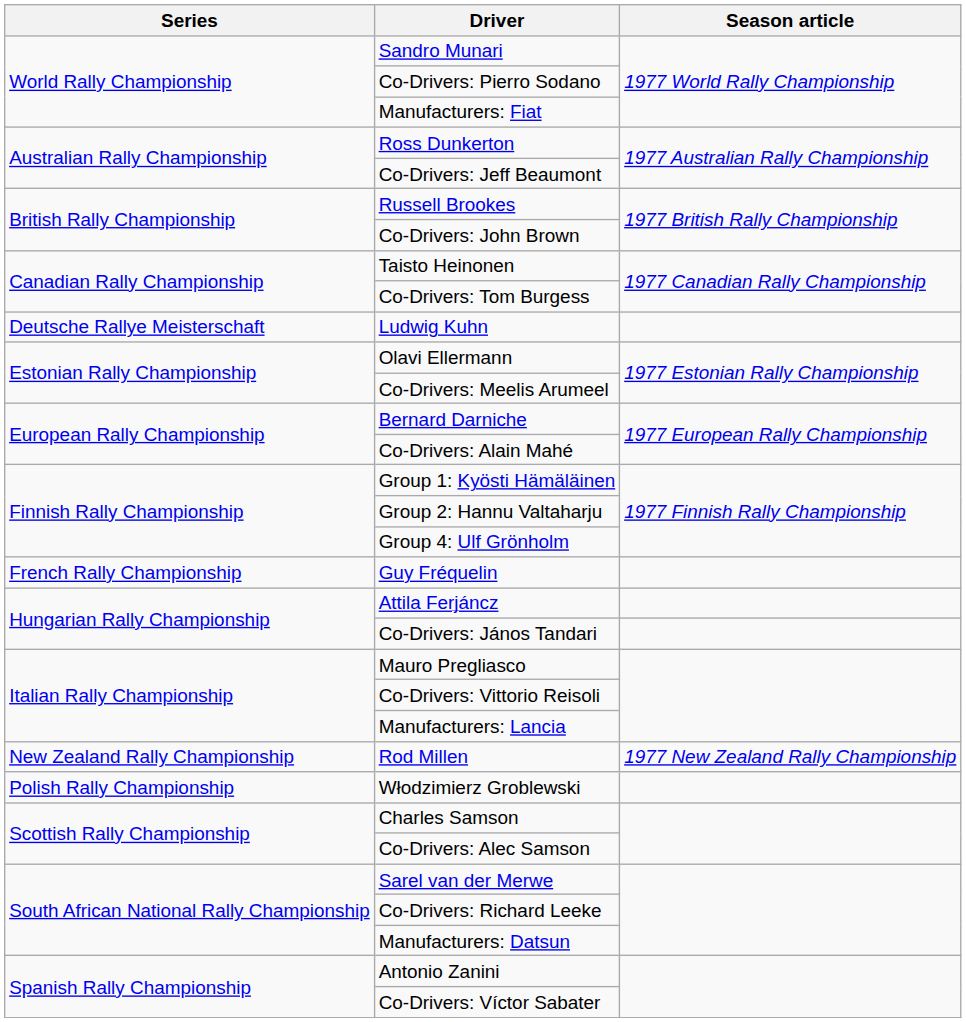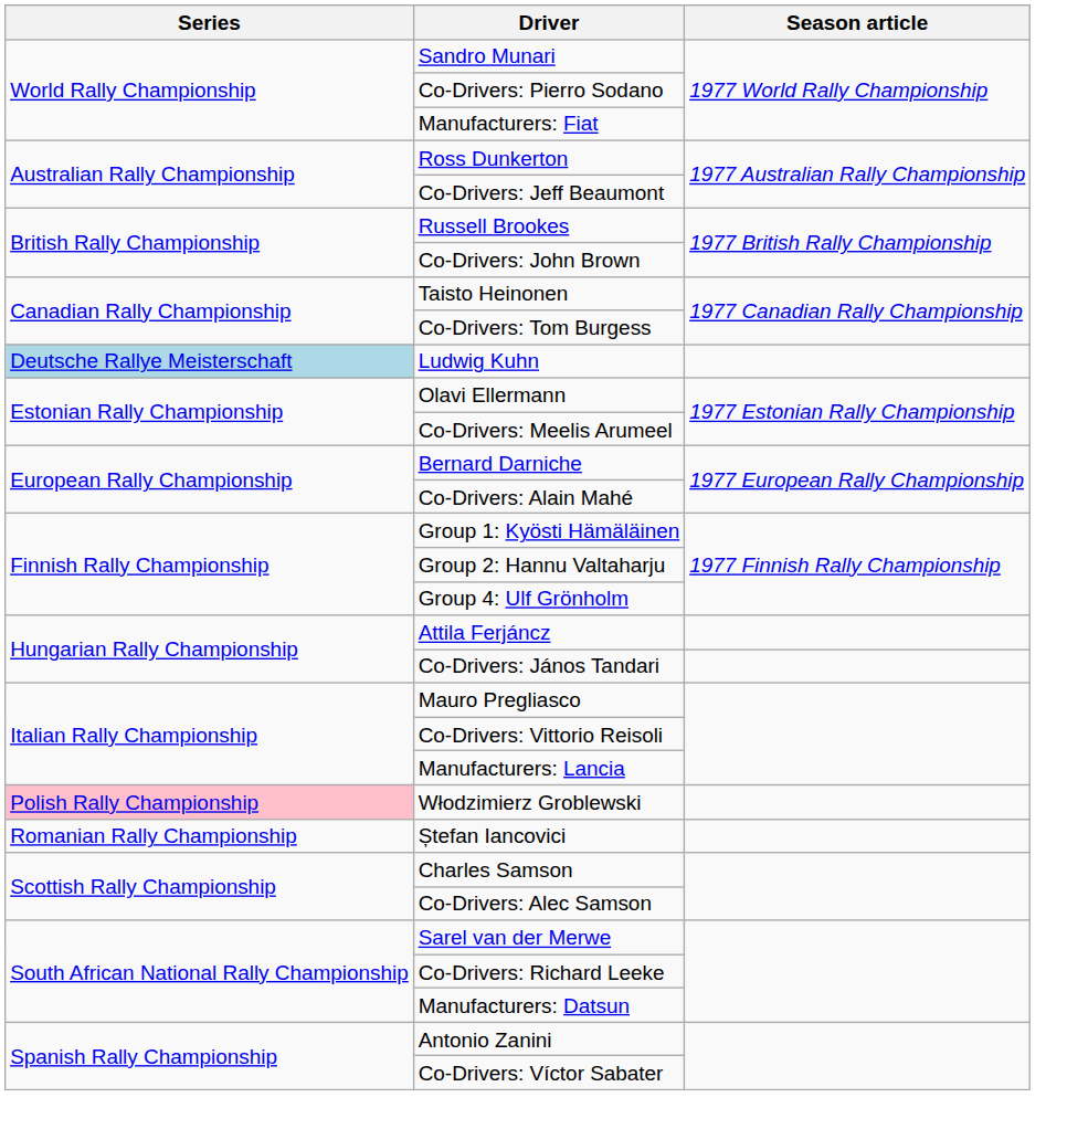Ludwig Kuhn | Series: no background -> lightblue background
- row: French Rally Championship | Guy Fréquelin
- row: New Zealand Rally Championship | Rod Millen | 1977 New Zealand Rally Championship
Włodzimierz Groblewski | Series: no background -> pink background
+ row: Romanian Rally Championship | Ștefan Iancovici
